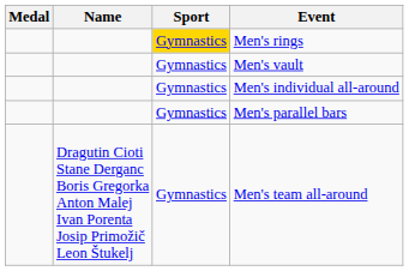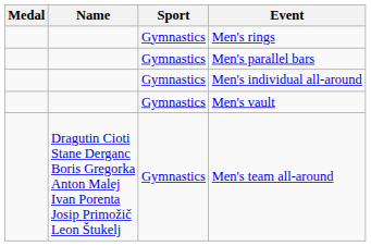Men's rings | Sport: gold background -> no background
rows swapped: Men's parallel bars <-> Men's vault
